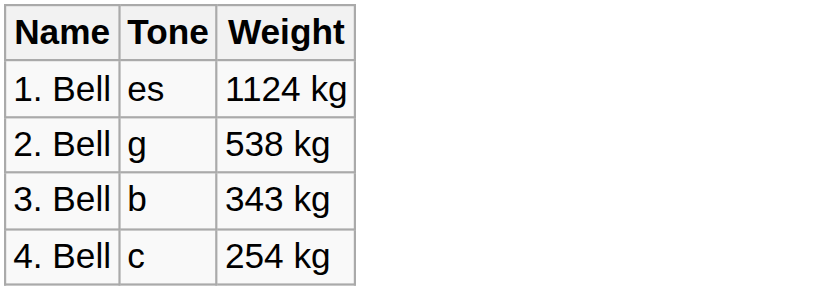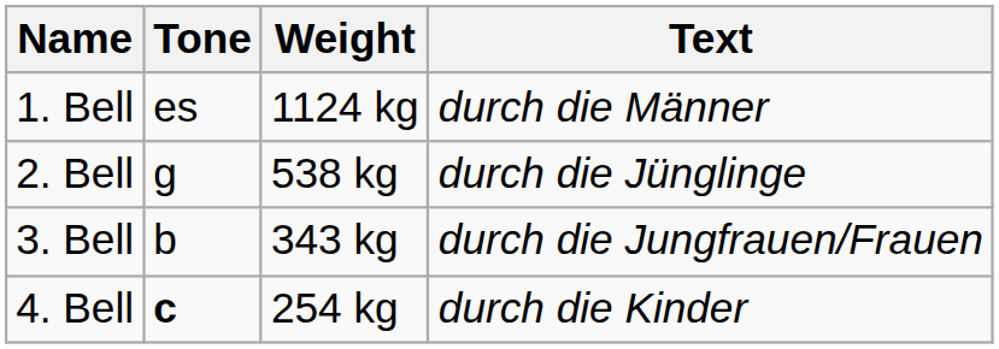+ column: Text | durch die Männer | durch die Jünglinge | durch die Jungfrauen/Frauen | durch die Kinder
4. Bell | Tone: normal -> bold
